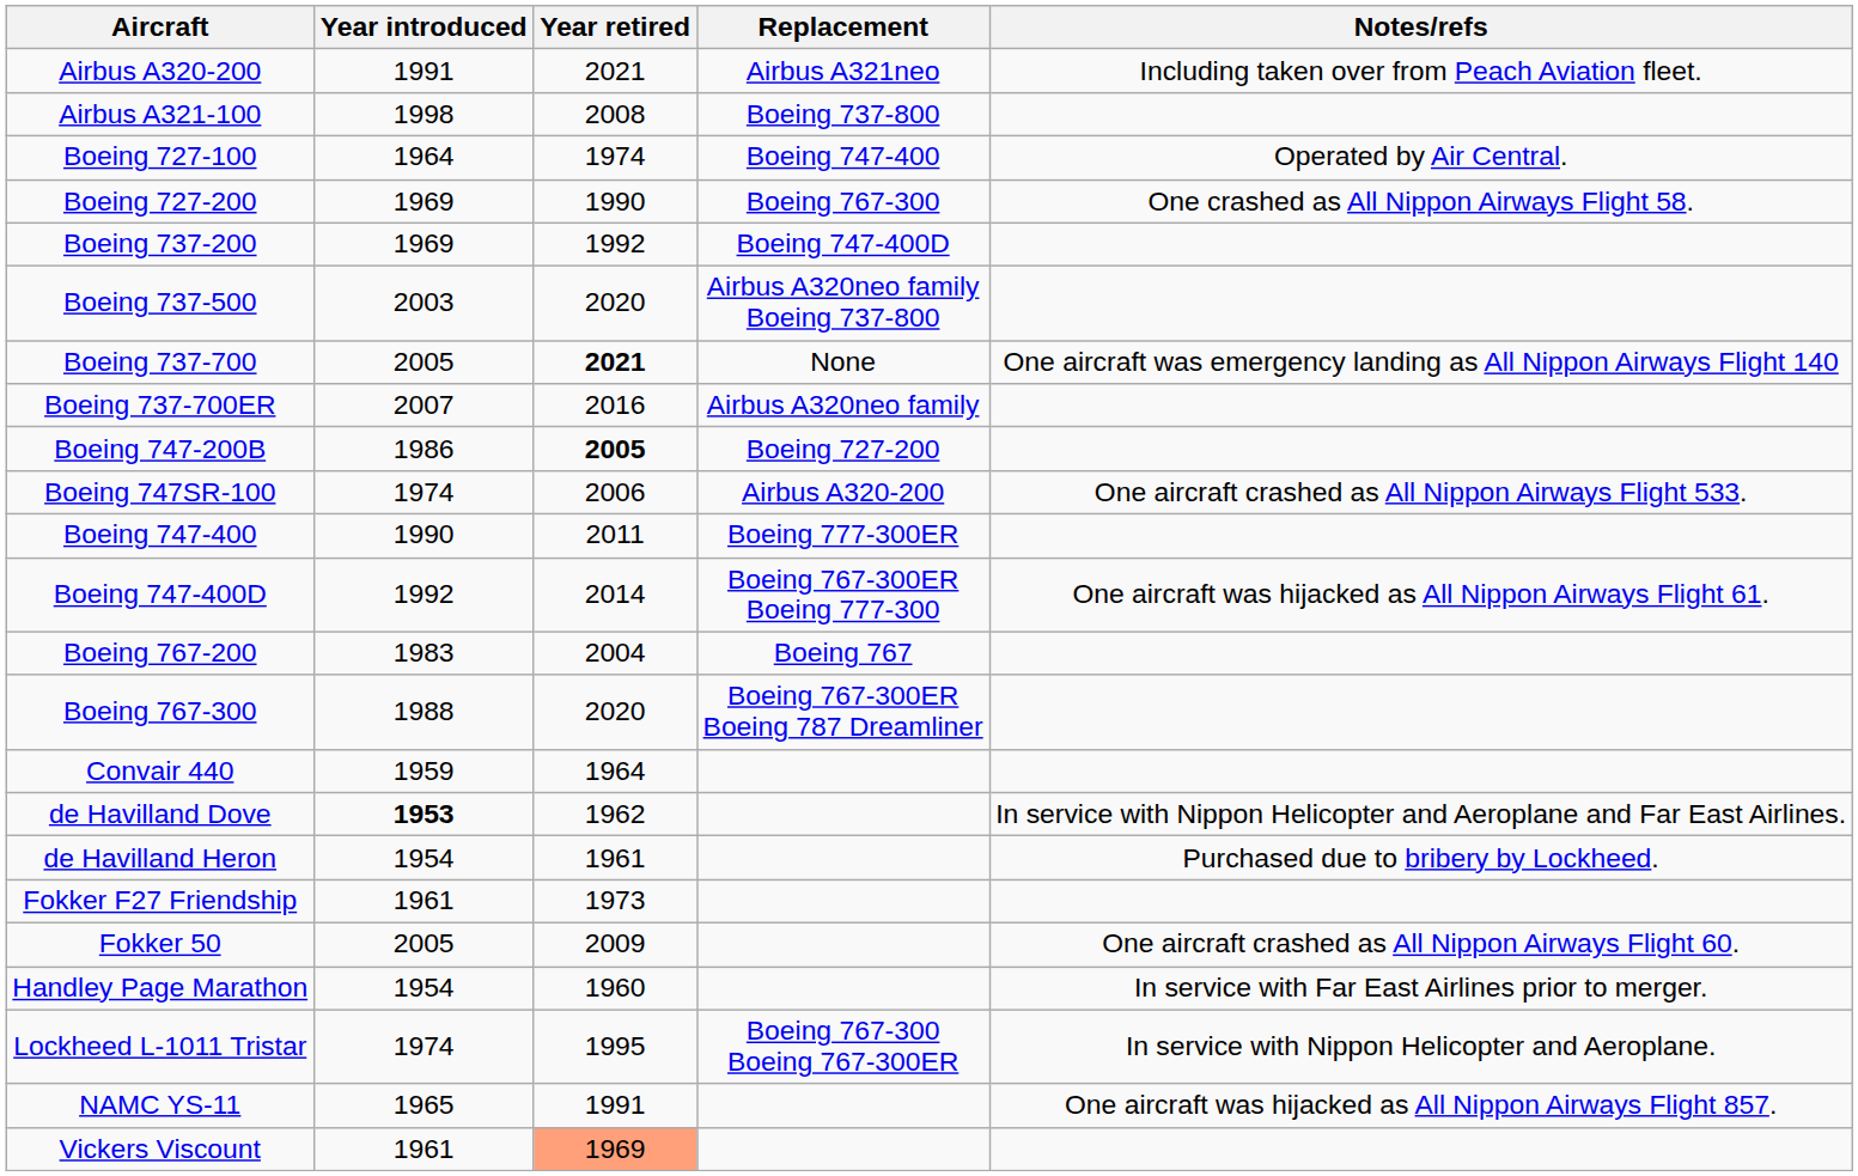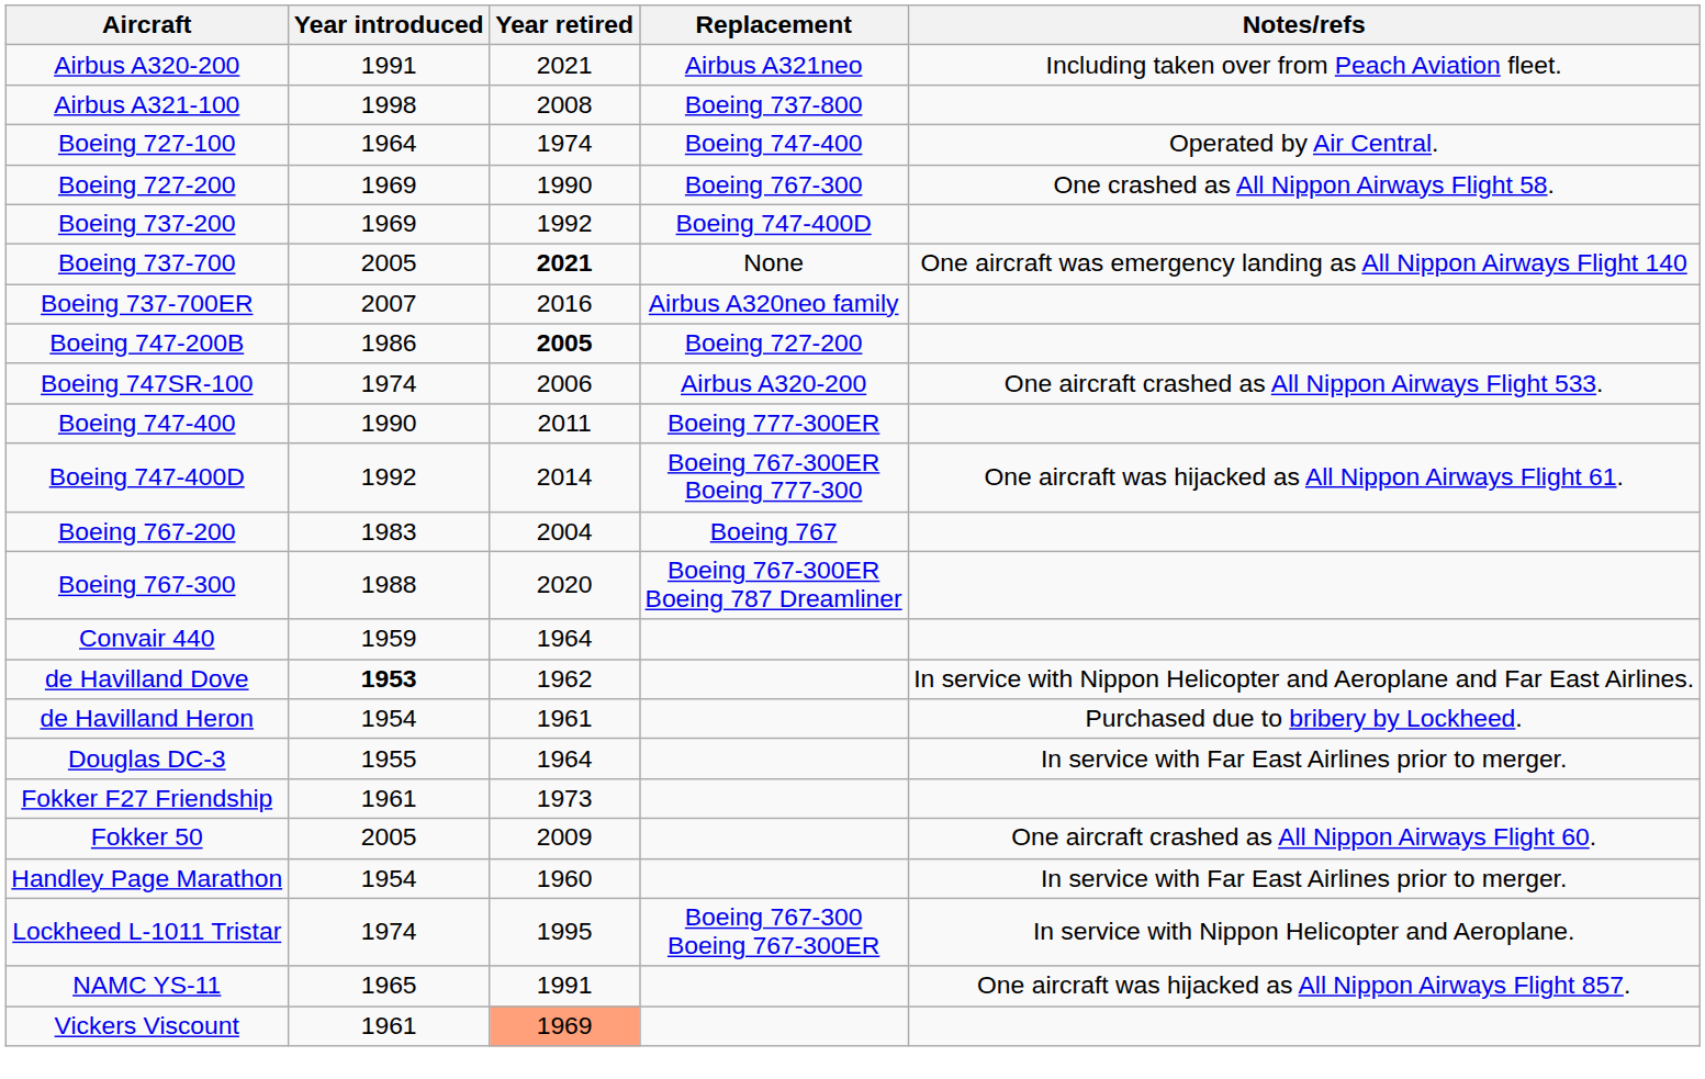- row: Boeing 737-500 | 2003 | 2020 | Airbus A320neo family Boeing 737-800
+ row: Douglas DC-3 | 1955 | 1964 | In service with Far East Airlines prior to merger.
